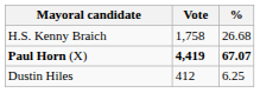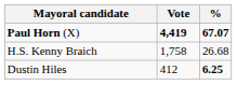rows swapped: Paul Horn (X) <-> H.S. Kenny Braich
Dustin Hiles | %: normal -> bold
